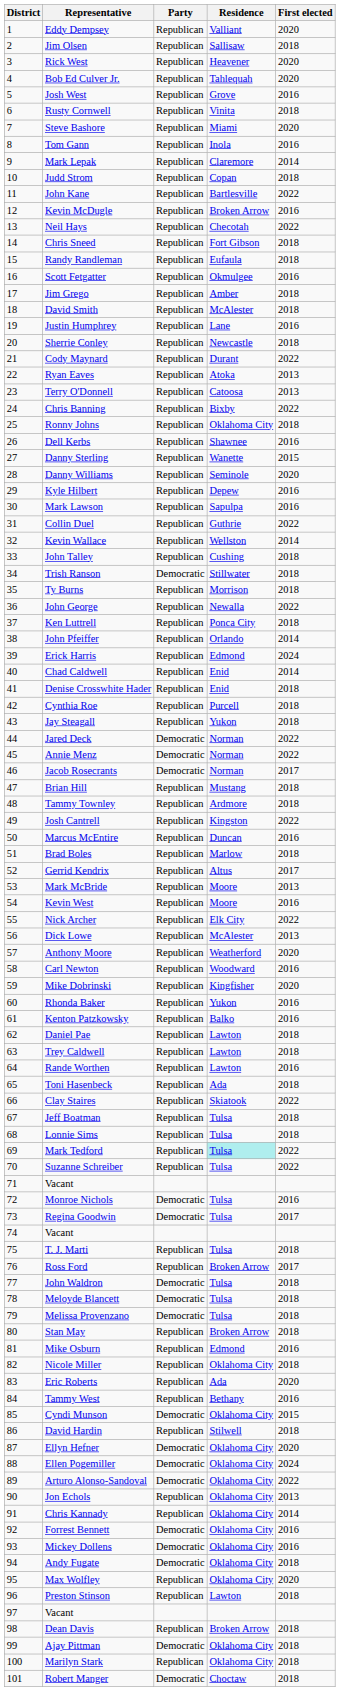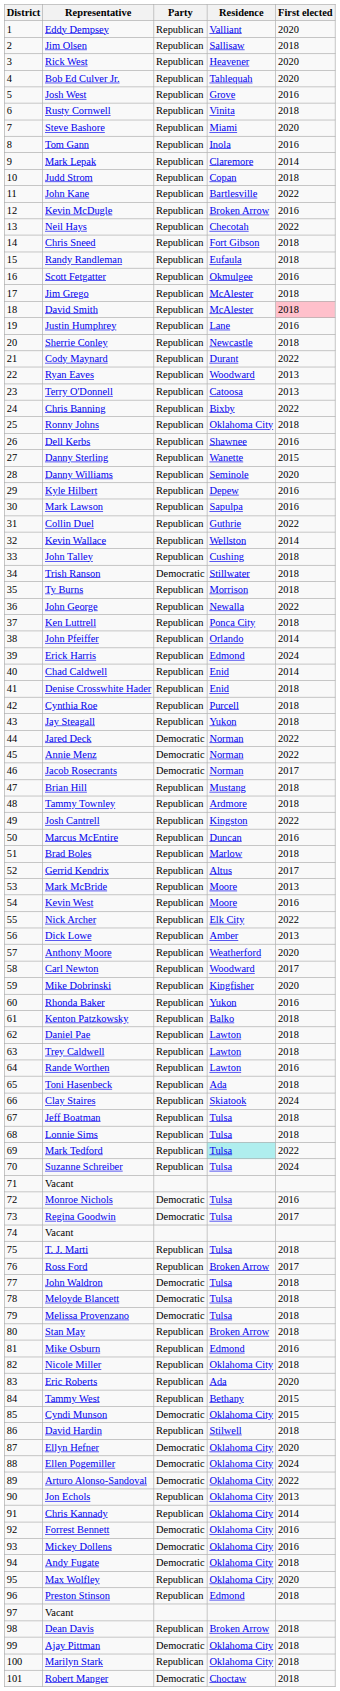Jim Grego | Residence: Amber -> McAlester
David Smith | First elected: no background -> pink background
Ryan Eaves | Residence: Atoka -> Woodward
Dick Lowe | Residence: McAlester -> Amber
Carl Newton | First elected: 2016 -> 2017
Kenton Patzkowsky | First elected: 2016 -> 2018
Clay Staires | First elected: 2022 -> 2024
Suzanne Schreiber | First elected: 2022 -> 2024
Tammy West | First elected: 2016 -> 2015
Preston Stinson | Residence: Lawton -> Edmond
